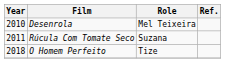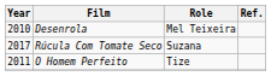Rúcula Com Tomate Seco | Year: 2011 -> 2017
O Homem Perfeito | Year: 2018 -> 2011
